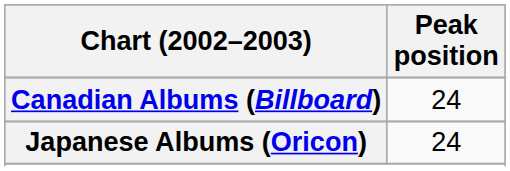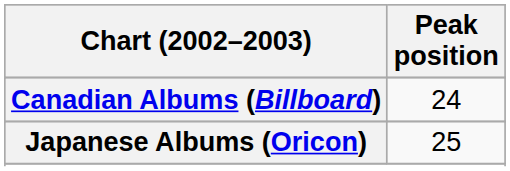Japanese Albums (Oricon) | Peak position: 24 -> 25
